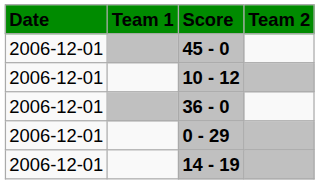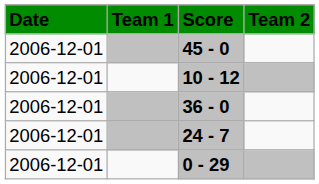+ row: 2006-12-01 | 24 - 7
- row: 2006-12-01 | 14 - 19
